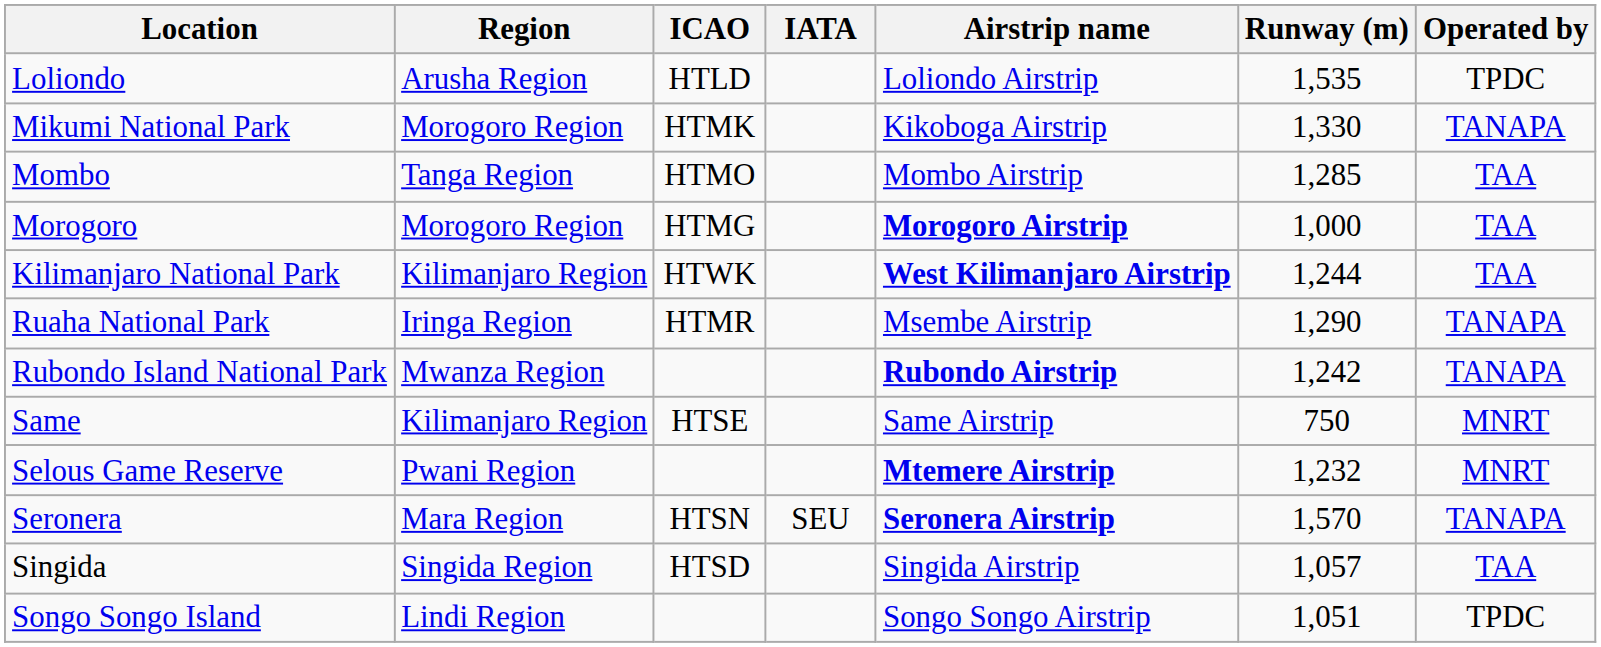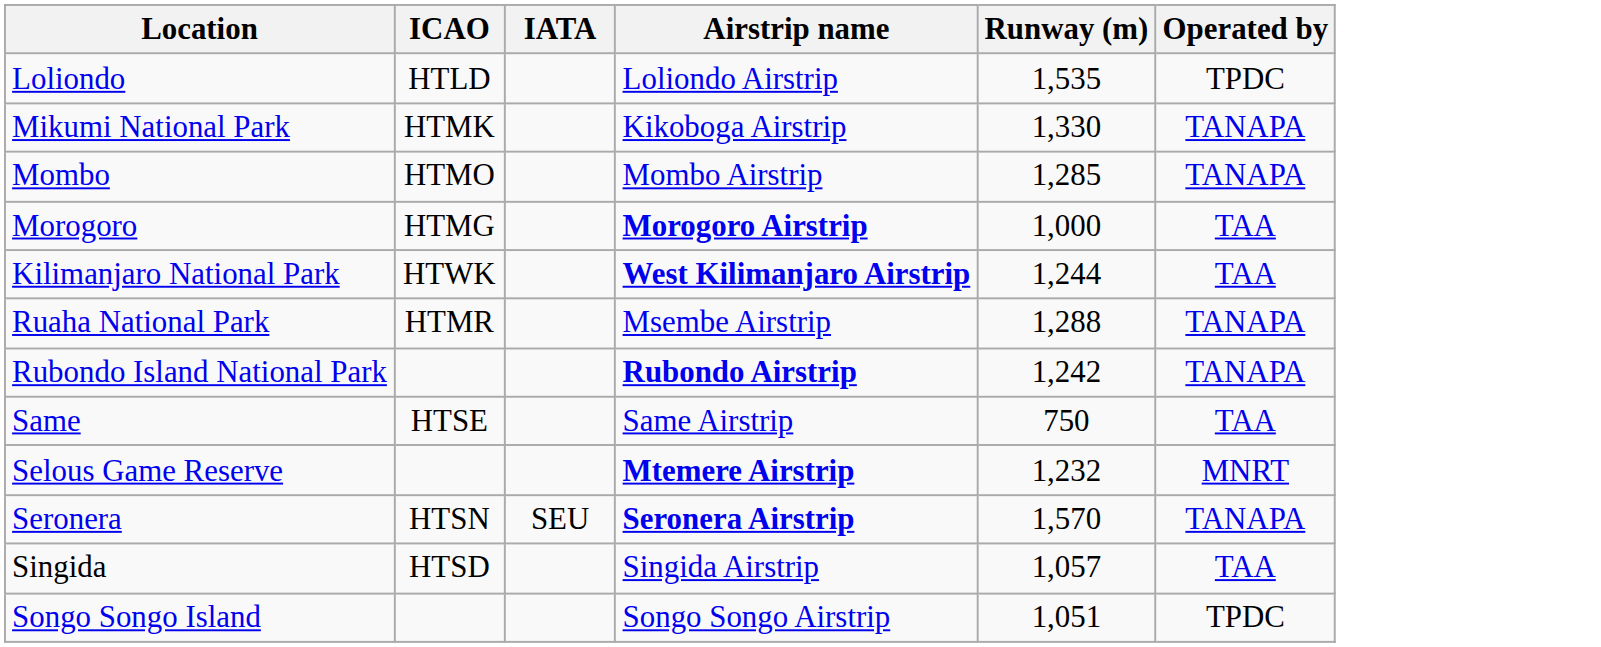- column: Region | Arusha Region | Morogoro Region | Tanga Region | Morogoro Region | Kilimanjaro Region | Iringa Region | Mwanza Region | Kilimanjaro Region | Pwani Region | Mara Region | Singida Region | Lindi Region
Mombo | Operated by: TAA -> TANAPA
Ruaha National Park | Runway (m): 1,290 -> 1,288
Same | Operated by: MNRT -> TAA
